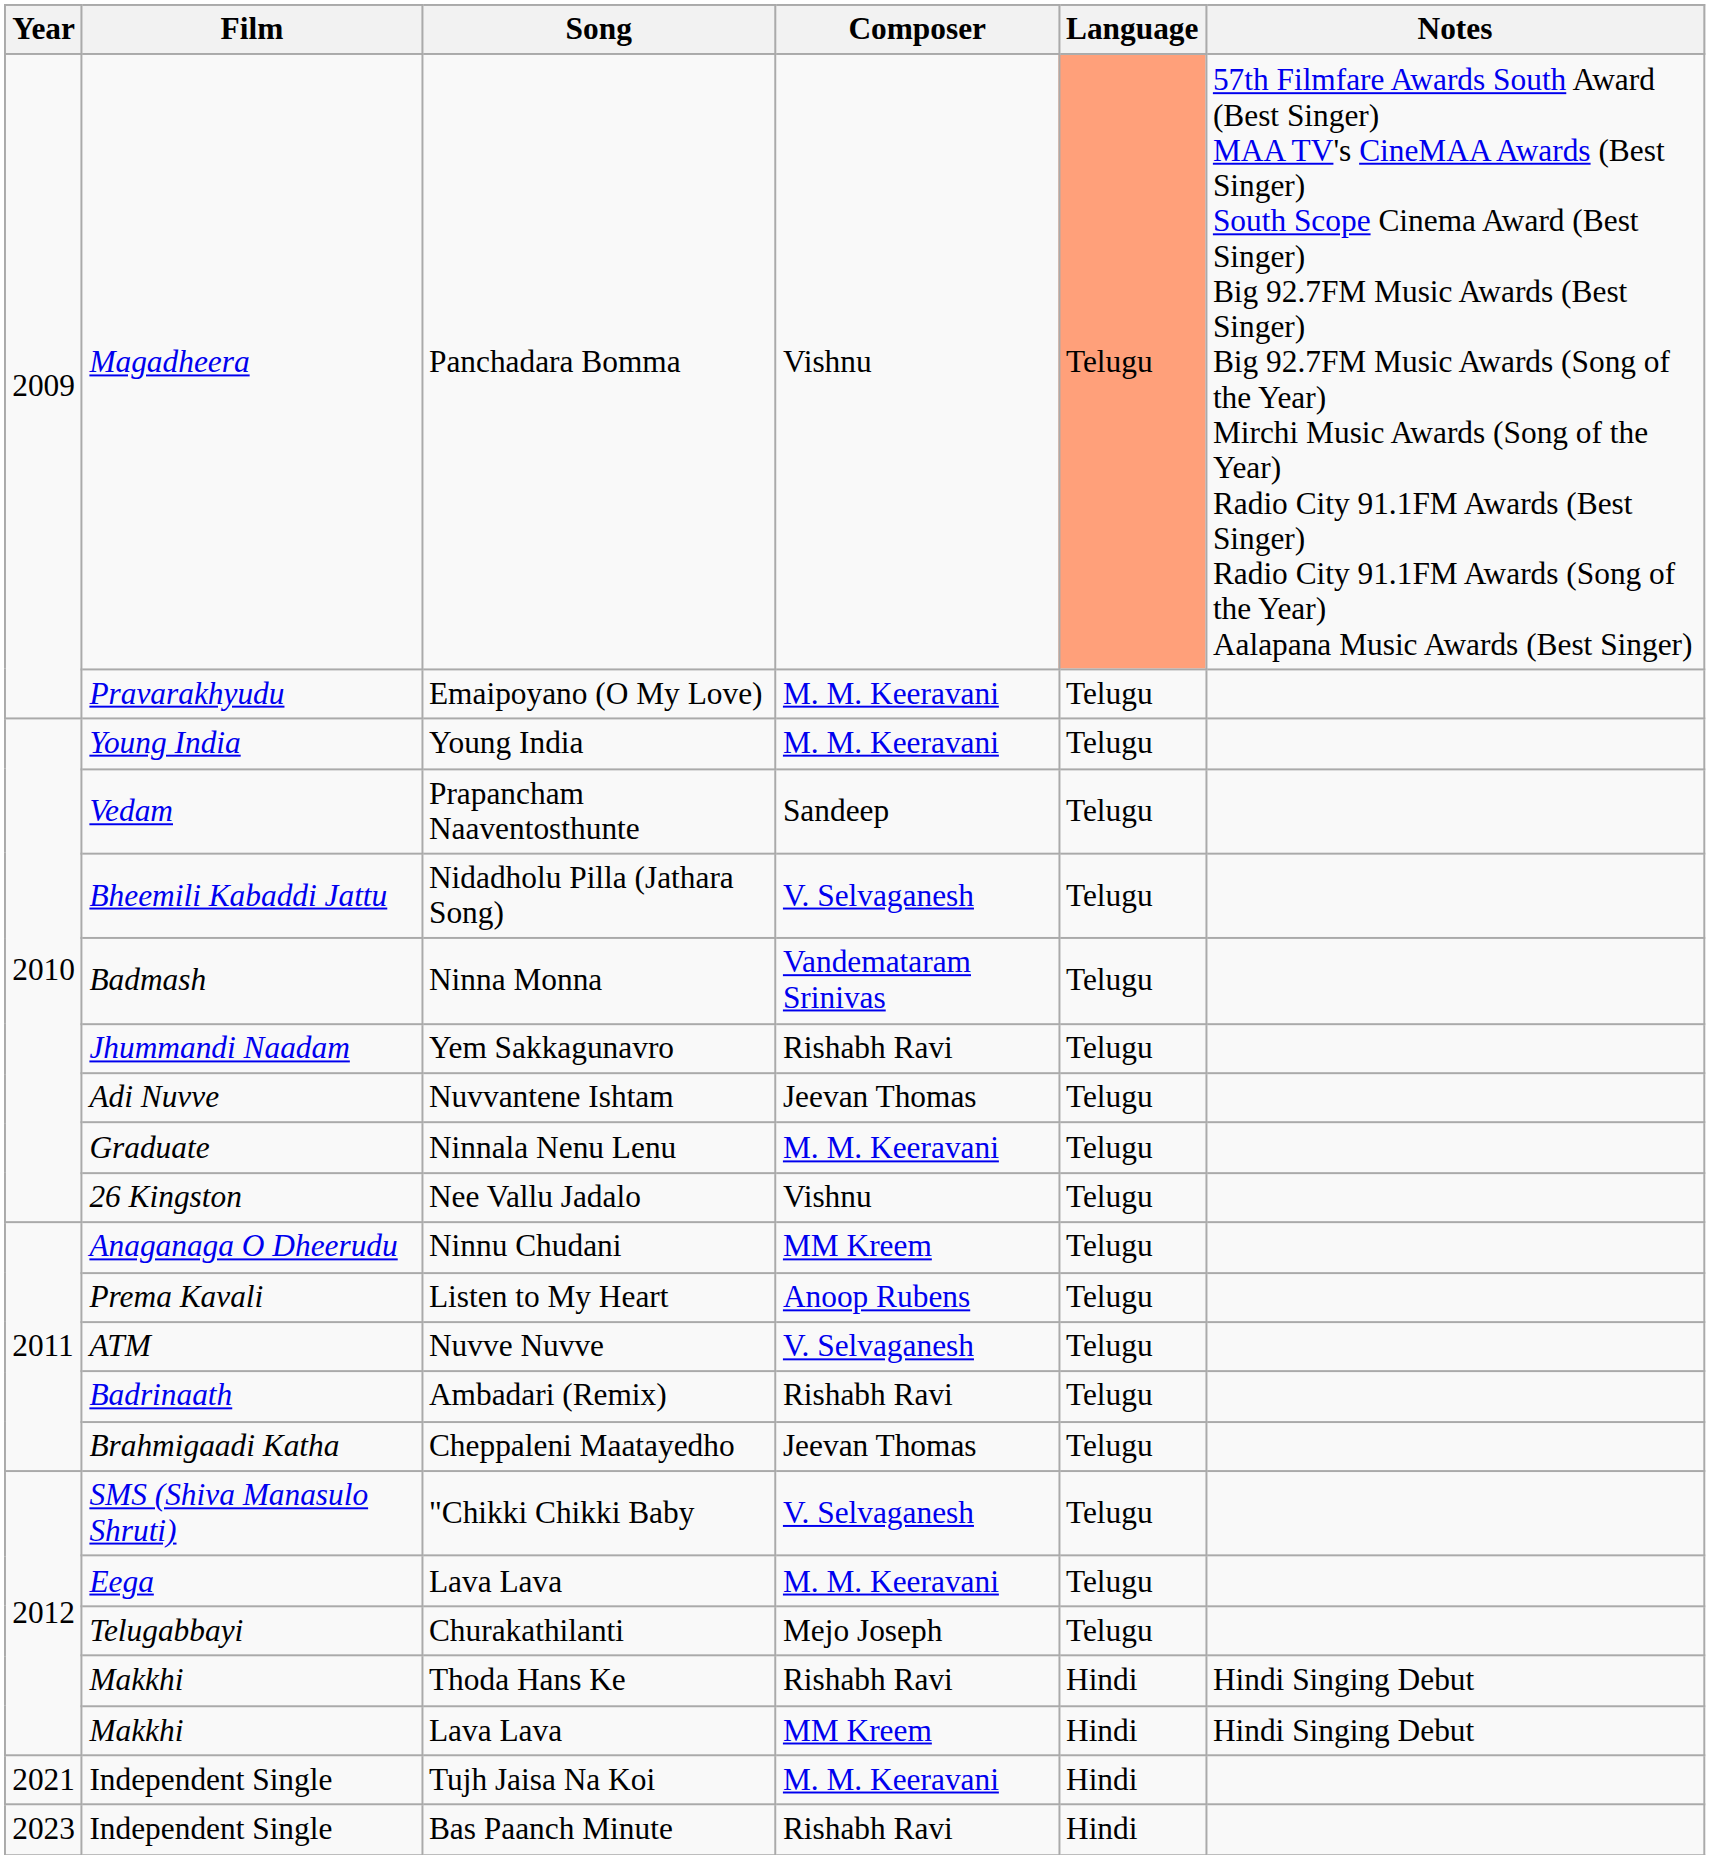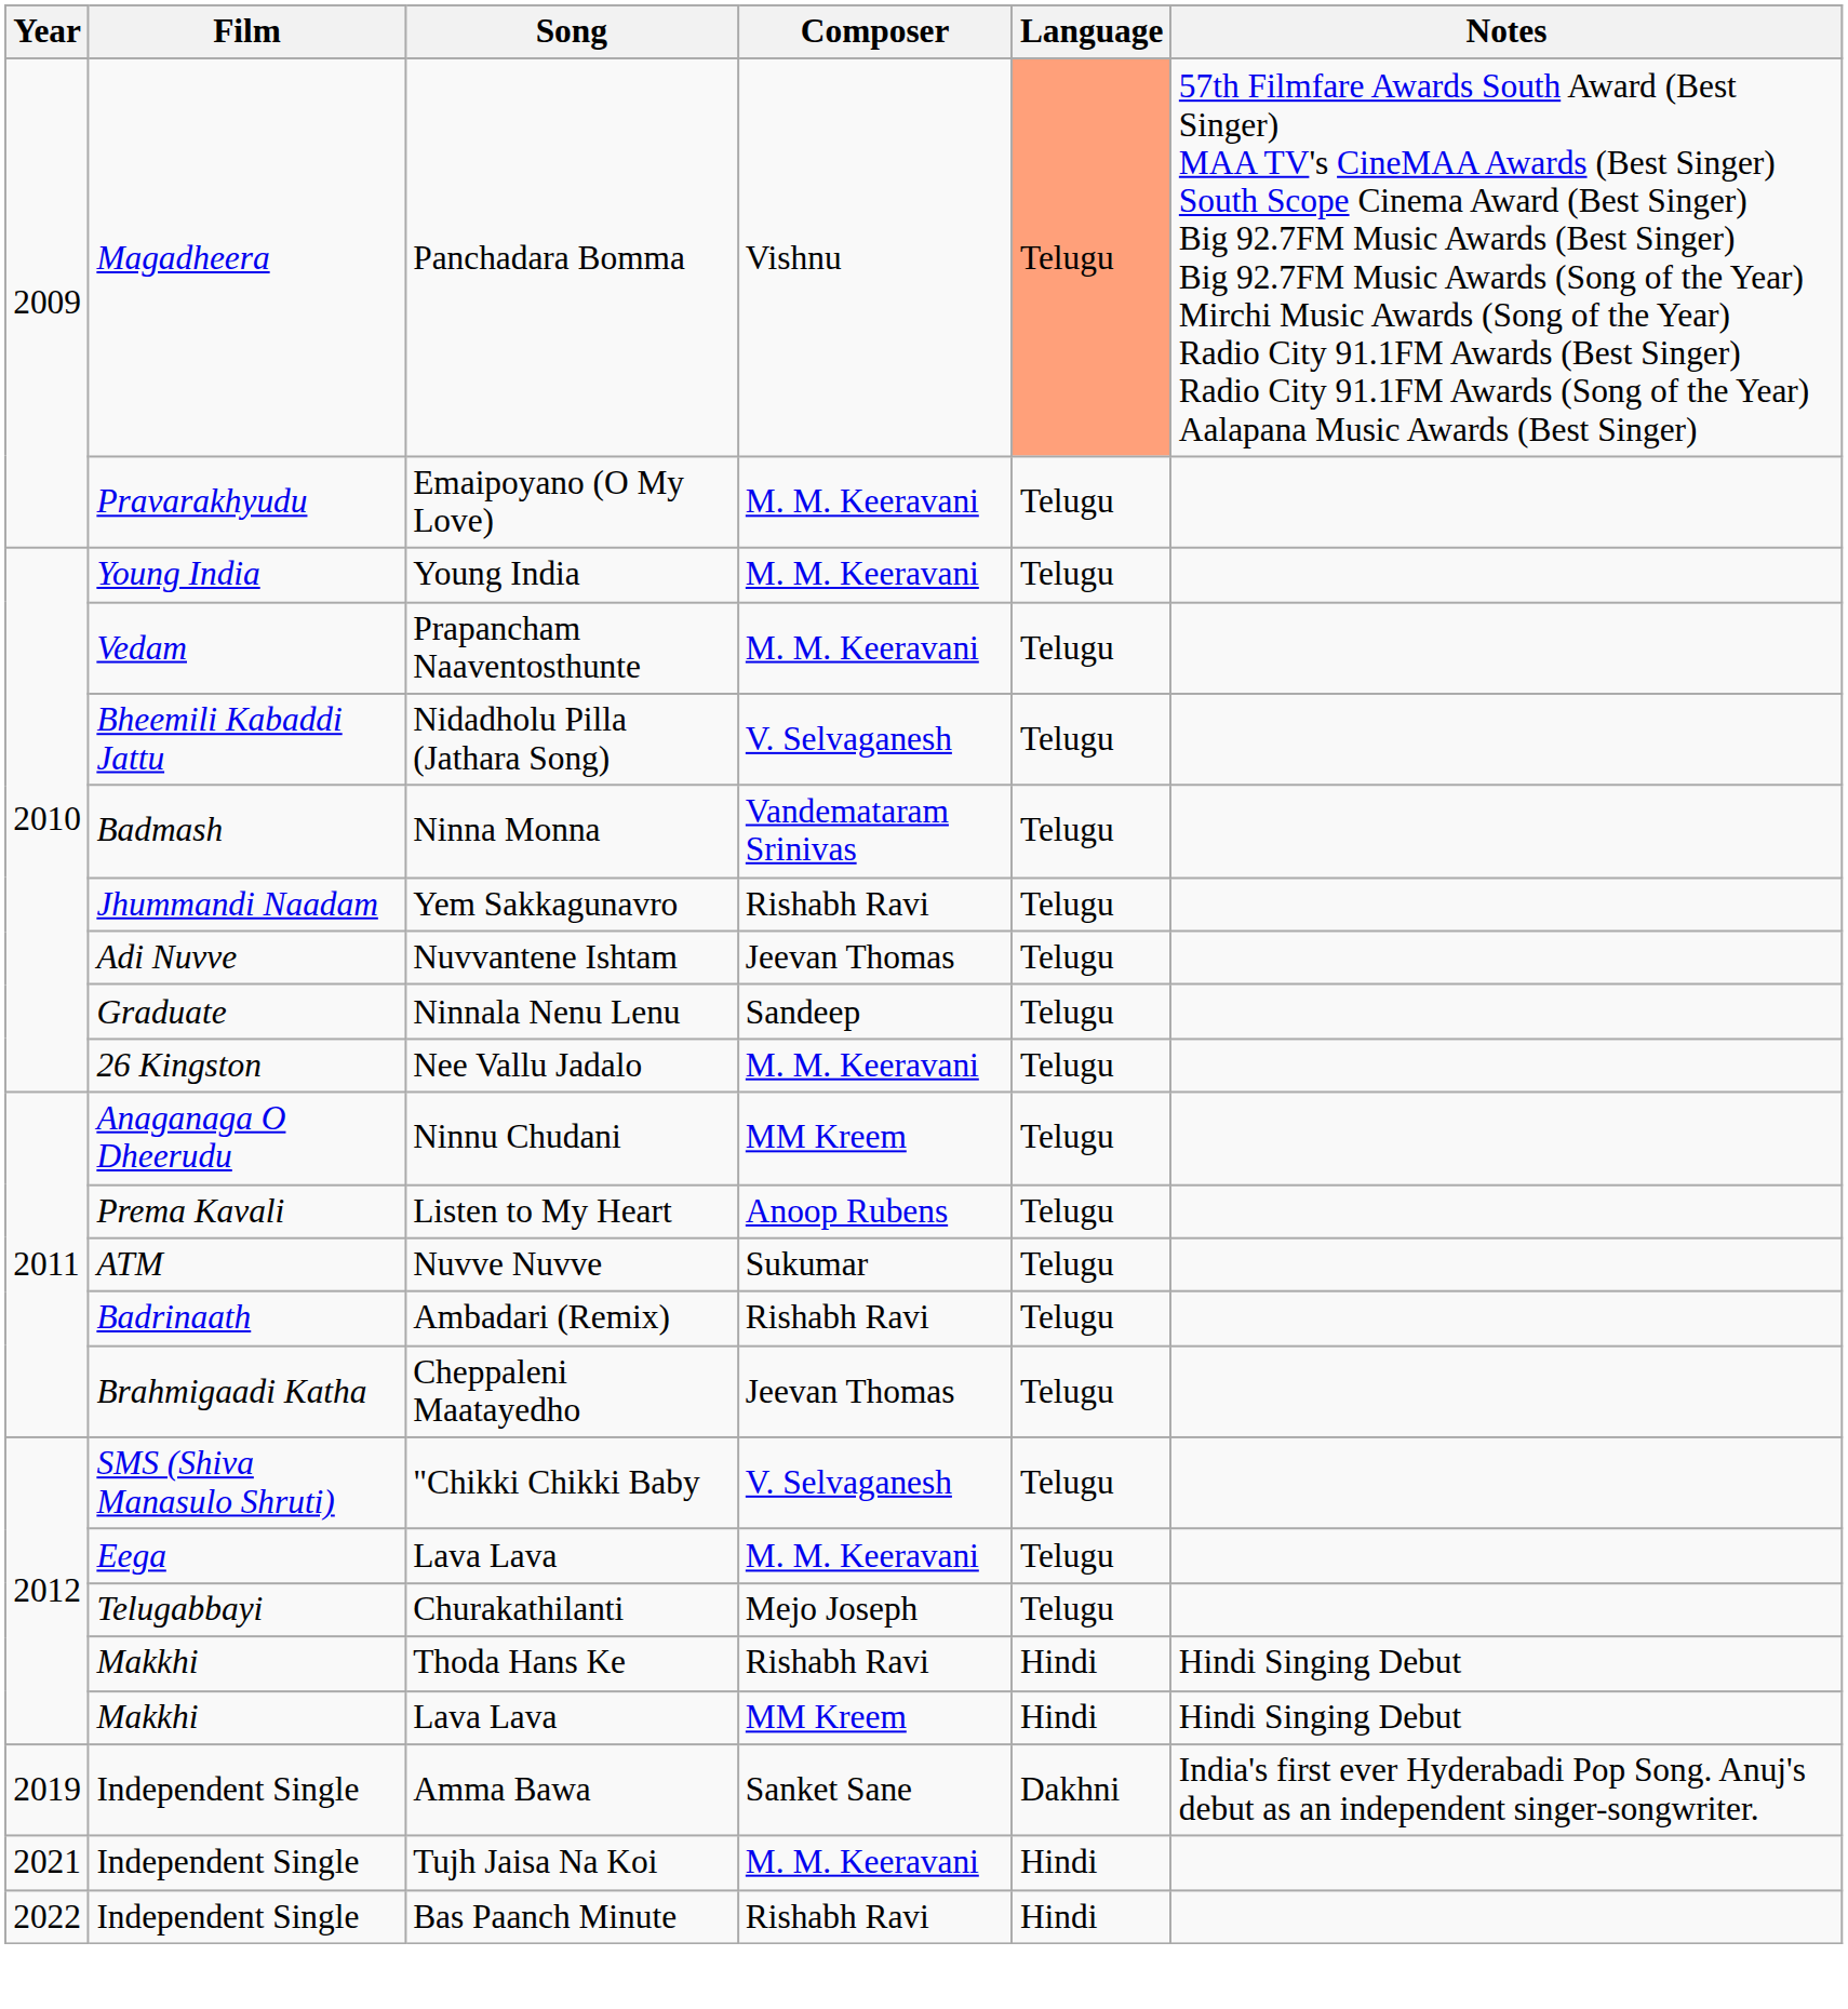Prapancham Naaventosthunte | Composer: Sandeep -> M. M. Keeravani
Ninnala Nenu Lenu | Composer: M. M. Keeravani -> Sandeep
Nee Vallu Jadalo | Composer: Vishnu -> M. M. Keeravani
Nuvve Nuvve | Composer: V. Selvaganesh -> Sukumar
+ row: 2019 | Independent Single | Amma Bawa | Sanket Sane | Dakhni | India's first ever Hyderabadi Pop Song. Anuj's debut as an independent singer-songwriter.
Bas Paanch Minute | Year: 2023 -> 2022
